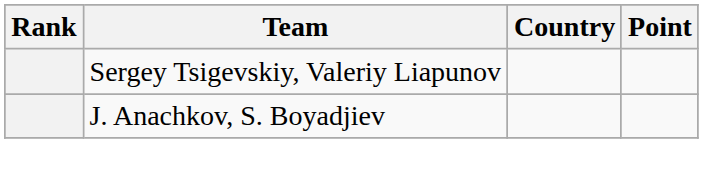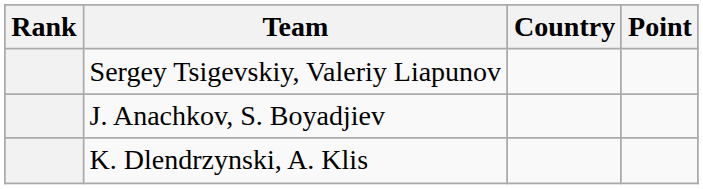+ row: K. Dlendrzynski, A. Klis
